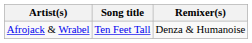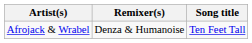columns swapped: Song title <-> Remixer(s)
